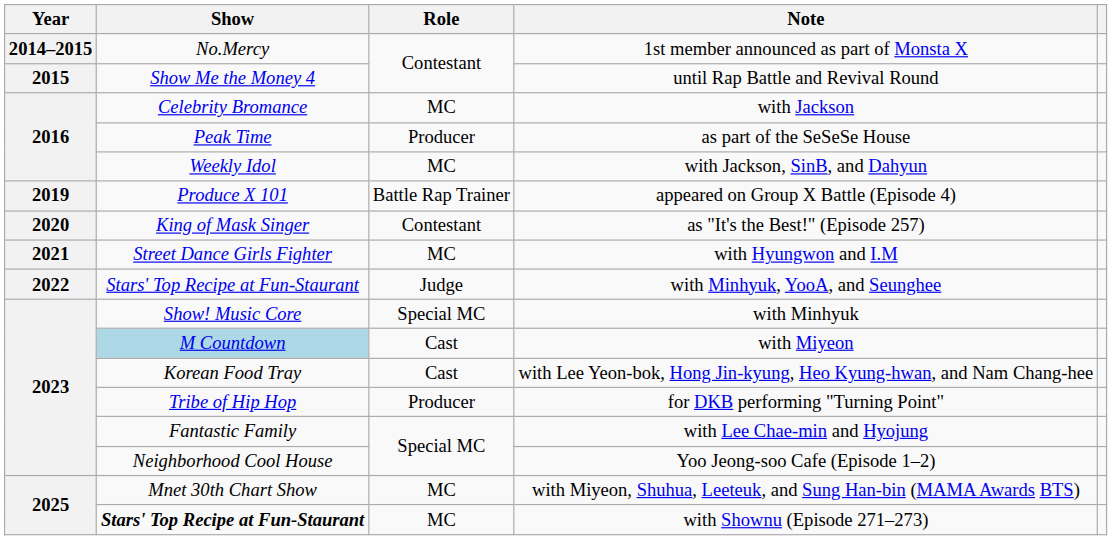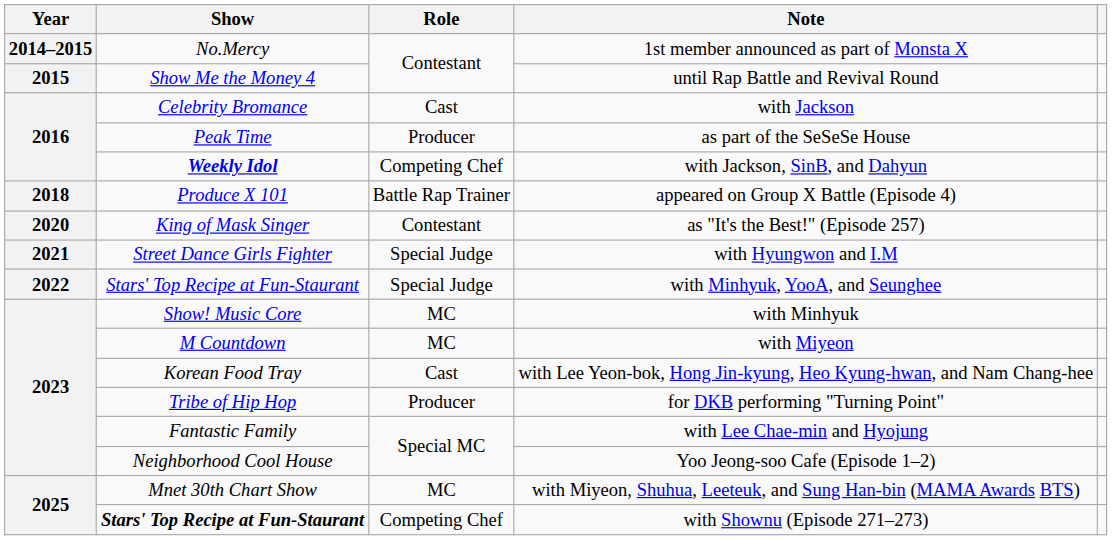with Jackson | Role: MC -> Cast
with Jackson, SinB, and Dahyun | Show: normal -> bold
with Jackson, SinB, and Dahyun | Role: MC -> Competing Chef
appeared on Group X Battle (Episode 4) | Year: 2019 -> 2018
with Hyungwon and I.M | Role: MC -> Special Judge
with Minhyuk, YooA, and Seunghee | Role: Judge -> Special Judge
with Minhyuk | Role: Special MC -> MC
with Miyeon | Show: lightblue background -> no background
with Miyeon | Role: Cast -> MC
with Shownu (Episode 271–273) | Role: MC -> Competing Chef
